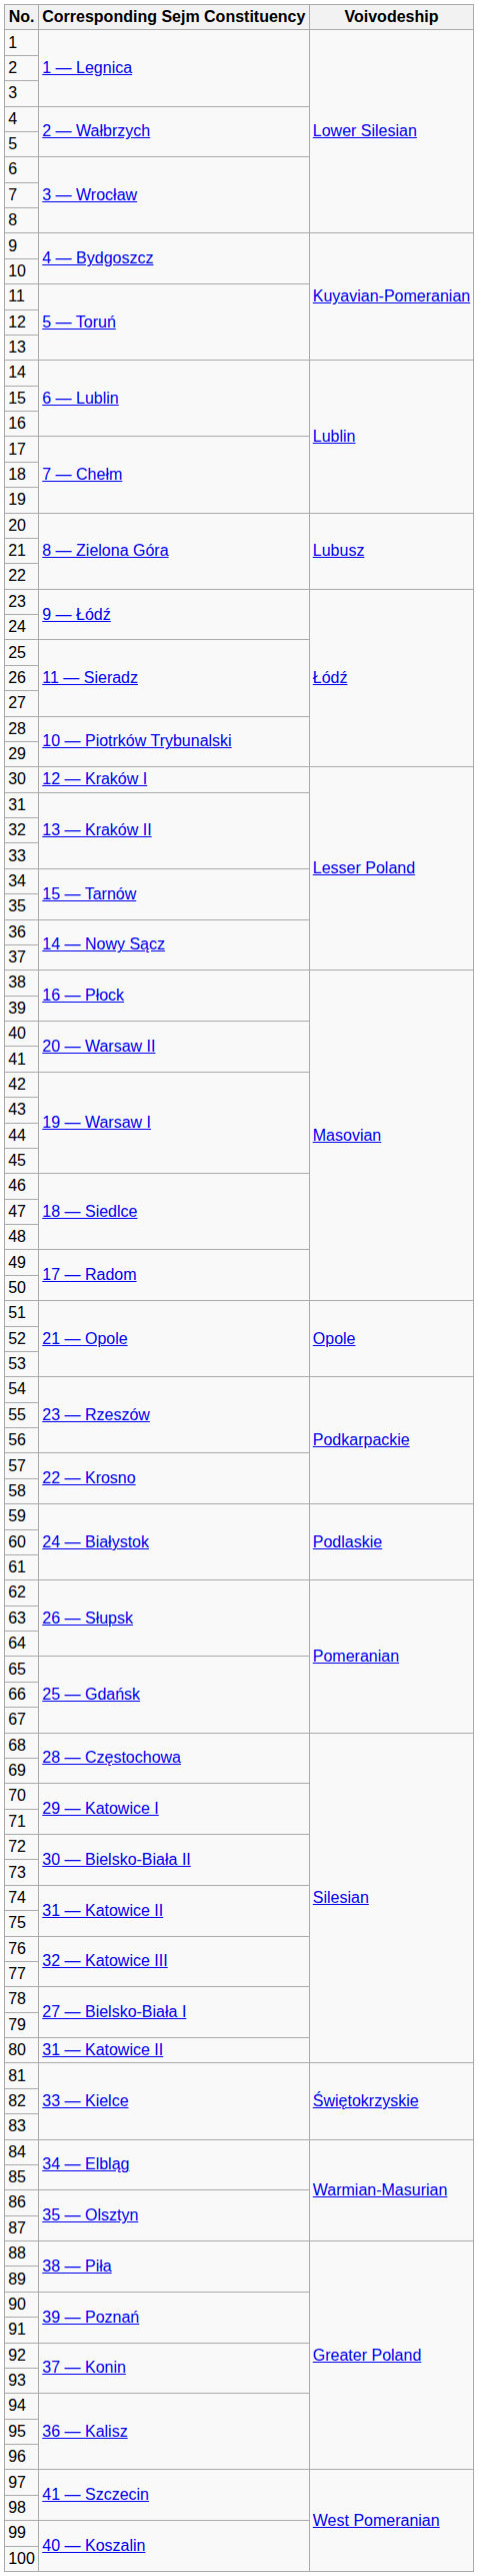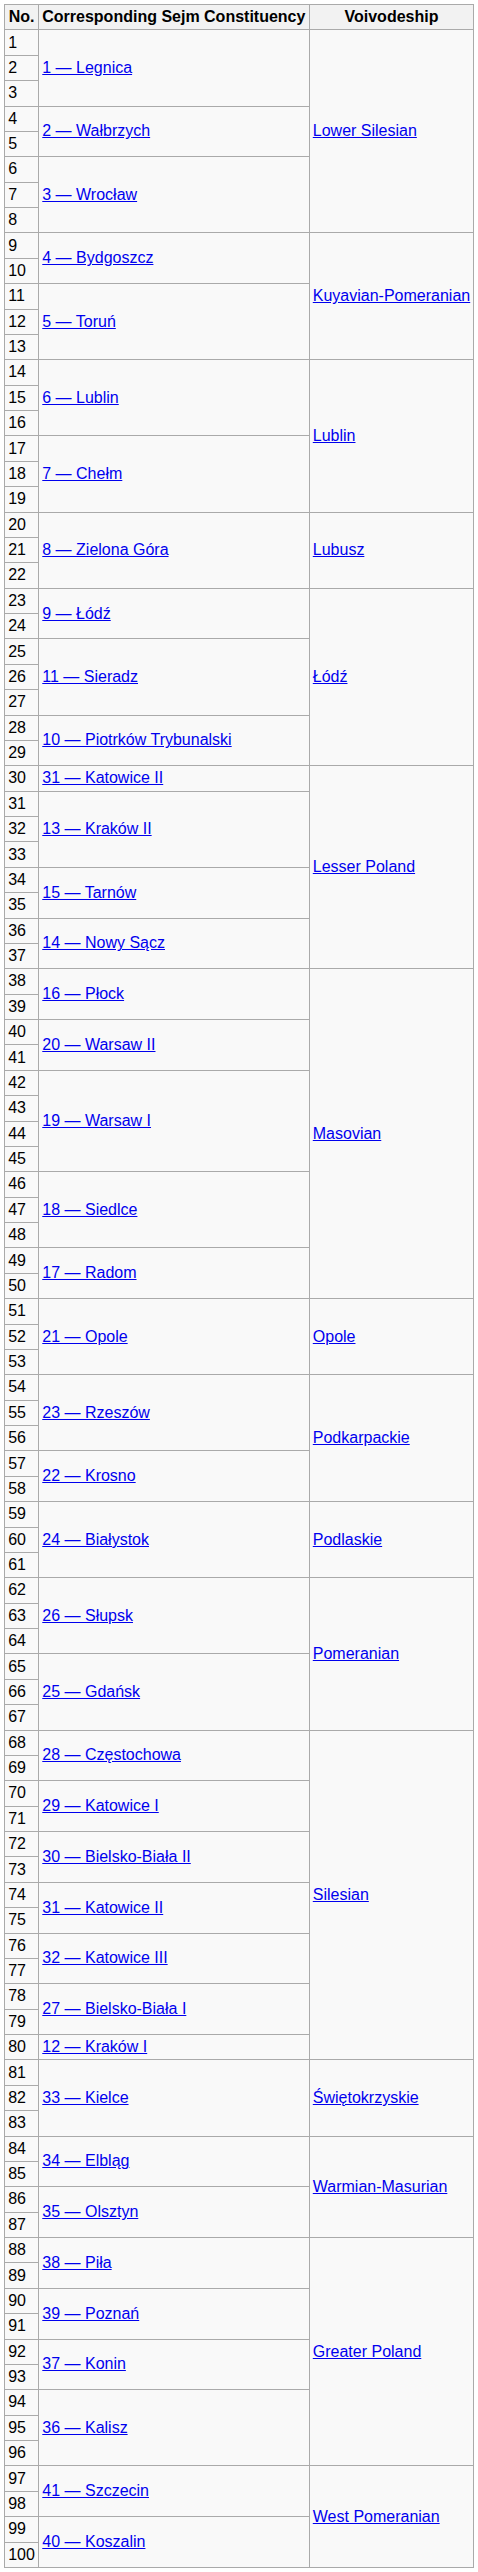30 | Corresponding Sejm Constituency: 12 — Kraków I -> 31 — Katowice II
80 | Corresponding Sejm Constituency: 31 — Katowice II -> 12 — Kraków I
